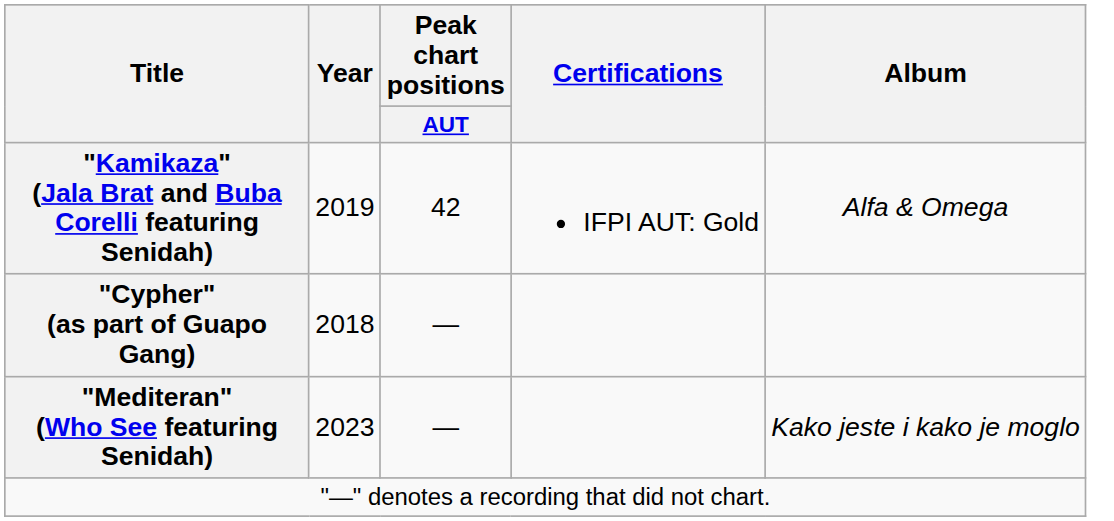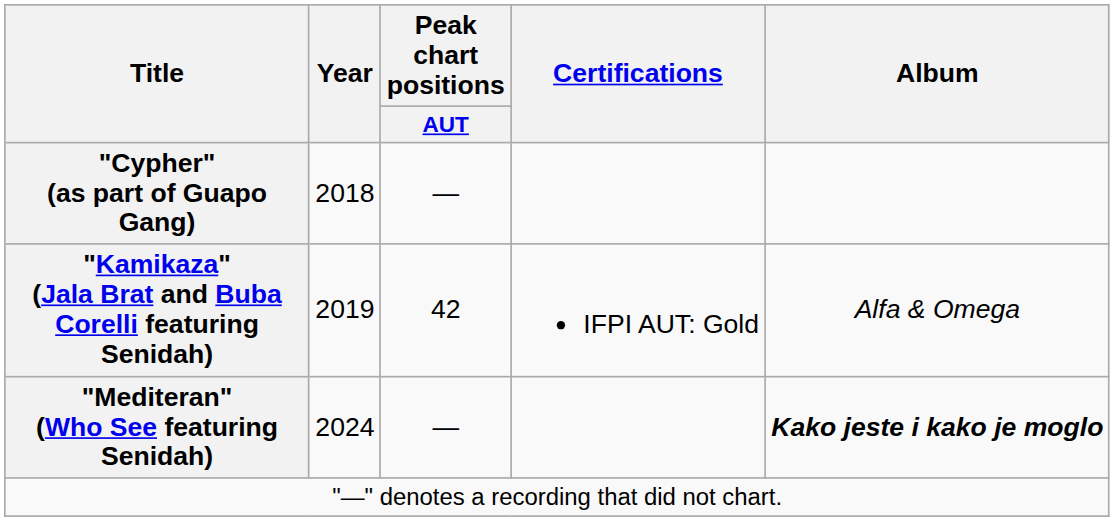rows swapped: "Cypher" (as part of Guapo Gang) <-> "Kamikaza" (Jala Brat and Buba Corelli featuring Senidah)
"Mediteran" (Who See featuring Senidah) | Year: 2023 -> 2024
"Mediteran" (Who See featuring Senidah) | Album: normal -> bold
